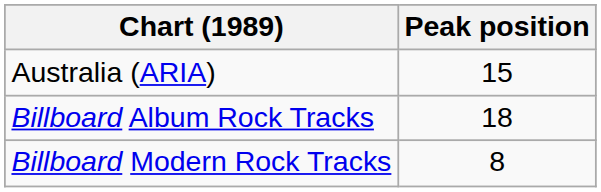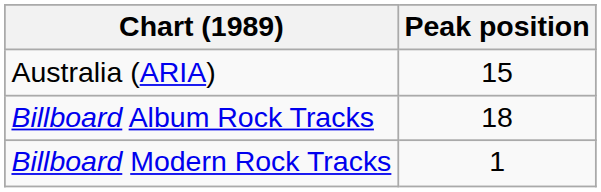Billboard Modern Rock Tracks | Peak position: 8 -> 1
